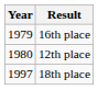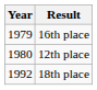18th place | Year: 1997 -> 1992
